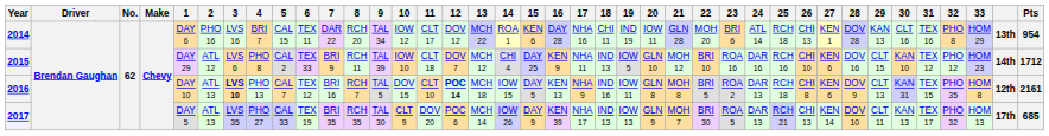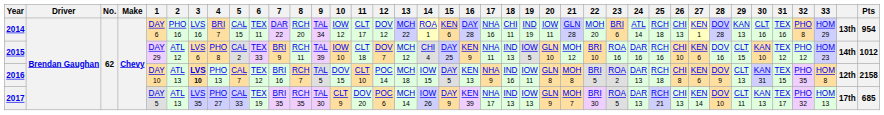2015 | Pts: 1712 -> 1012
2016 | 12: bold -> normal
2016 | Pts: 2161 -> 2158
